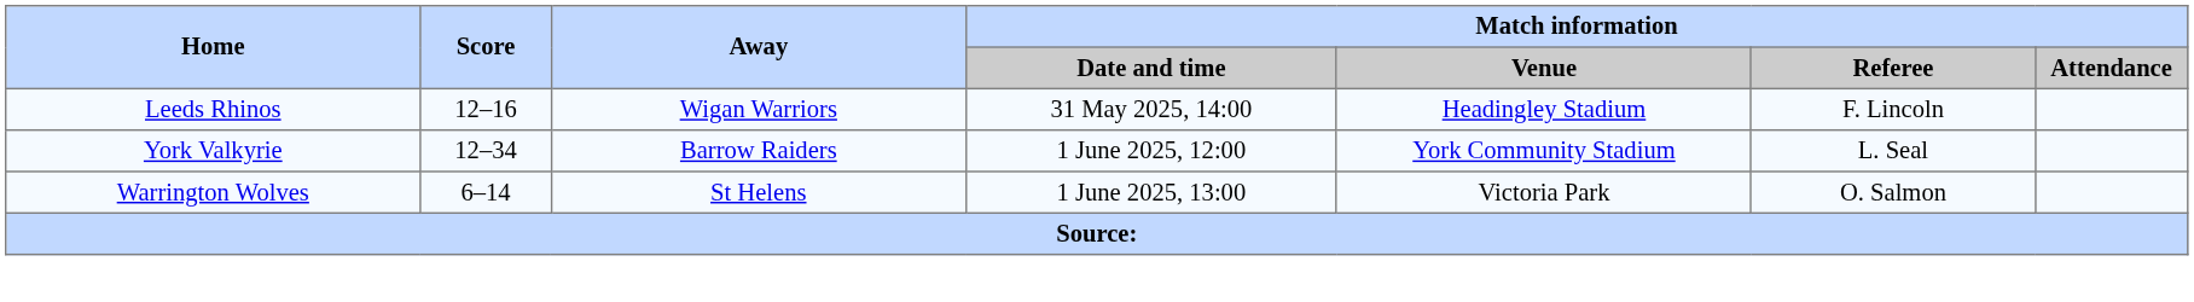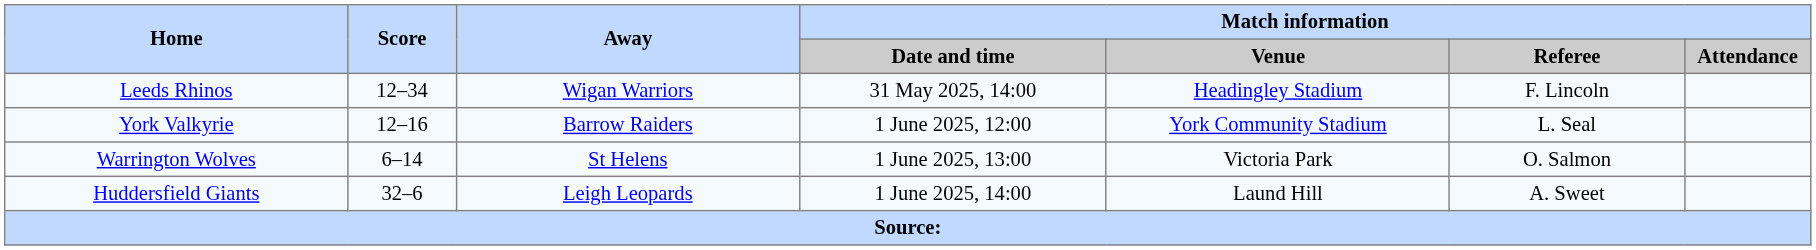Leeds Rhinos | Score: 12–16 -> 12–34
York Valkyrie | Score: 12–34 -> 12–16
+ row: Huddersfield Giants | 32–6 | Leigh Leopards | 1 June 2025, 14:00 | Laund Hill | A. Sweet
